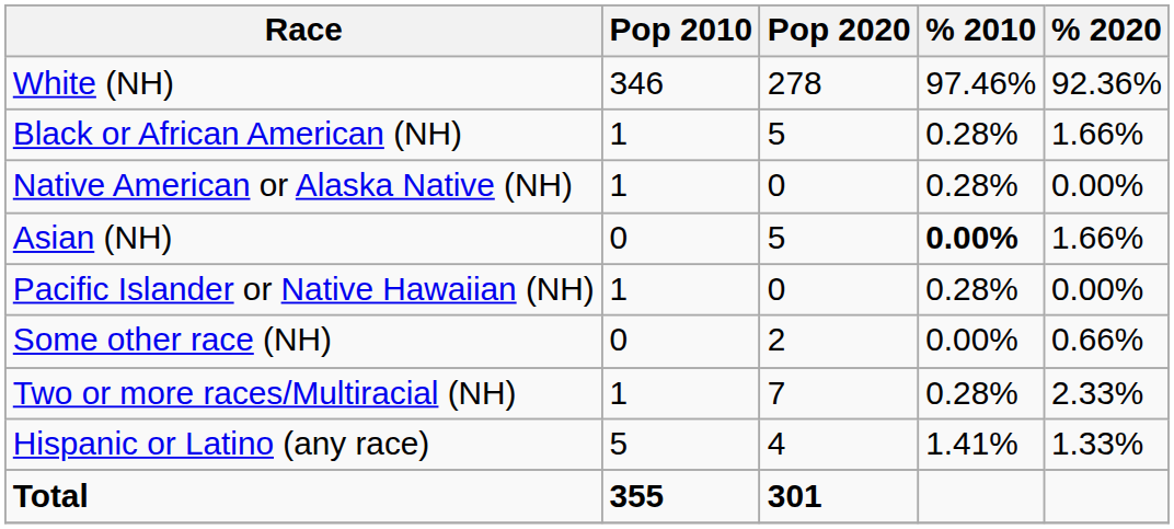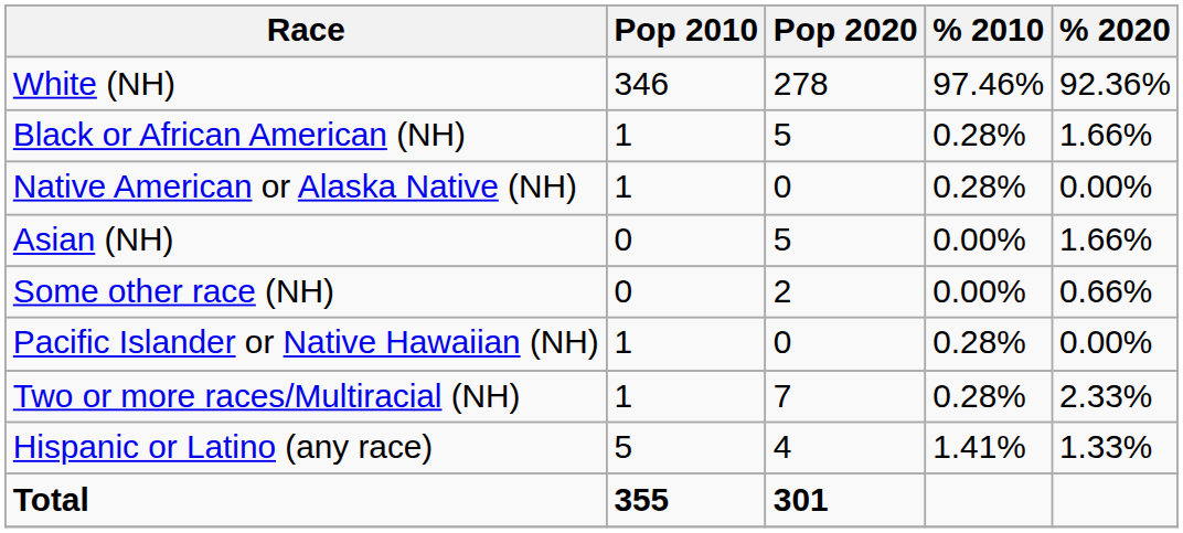Asian (NH) | % 2010: bold -> normal
rows swapped: Pacific Islander or Native Hawaiian (NH) <-> Some other race (NH)
